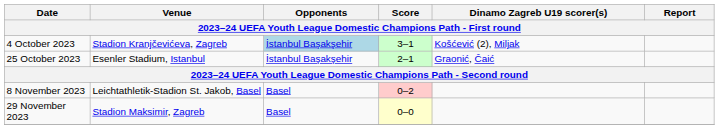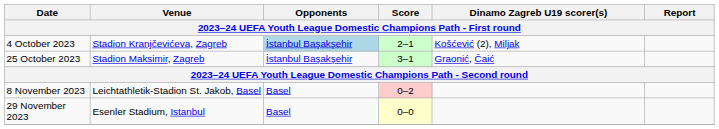4 October 2023 | Score: 3–1 -> 2–1
25 October 2023 | Venue: Esenler Stadium, Istanbul -> Stadion Maksimir, Zagreb
25 October 2023 | Score: 2–1 -> 3–1
29 November 2023 | Venue: Stadion Maksimir, Zagreb -> Esenler Stadium, Istanbul
